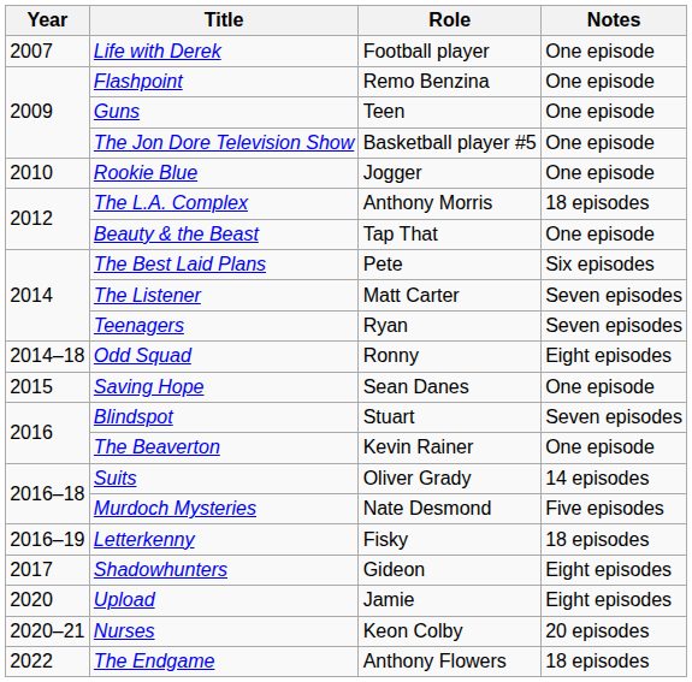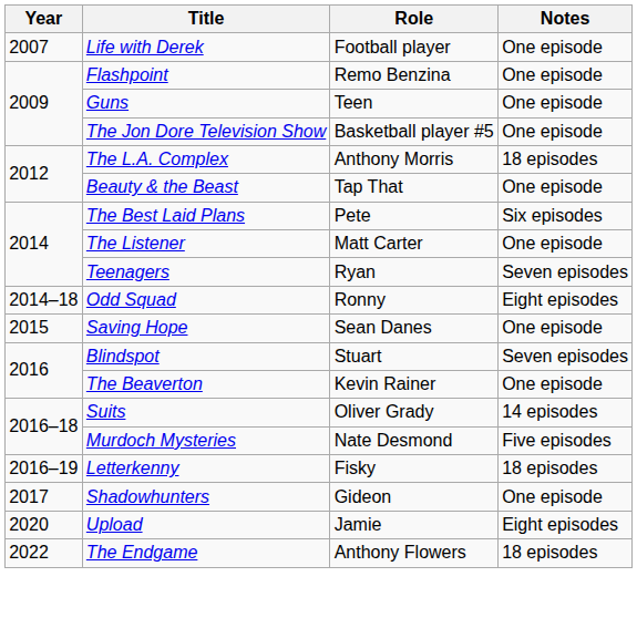- row: 2010 | Rookie Blue | Jogger | One episode
The Listener | Notes: Seven episodes -> One episode
Shadowhunters | Notes: Eight episodes -> One episode
- row: 2020–21 | Nurses | Keon Colby | 20 episodes
